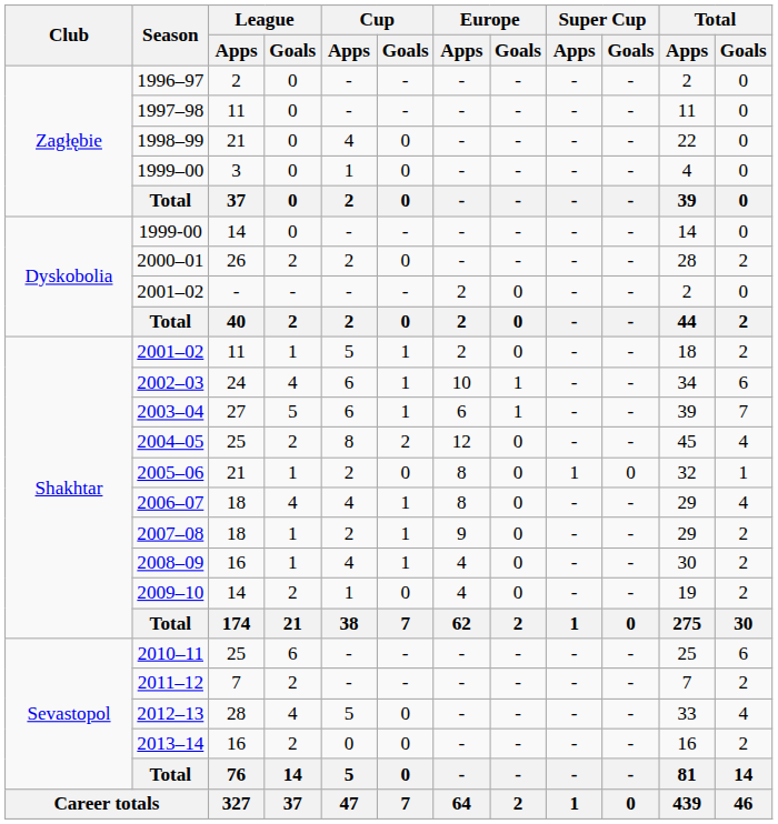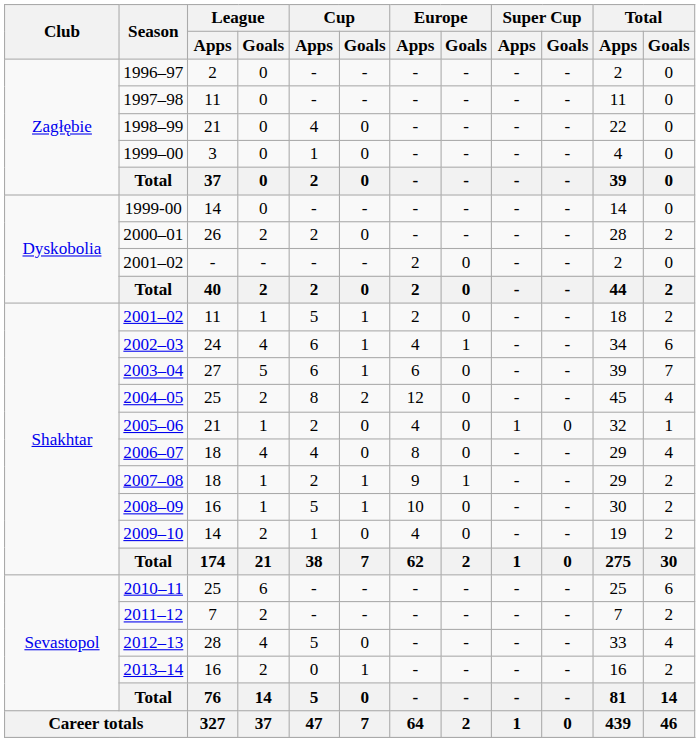2002–03 | Europe / Apps: 10 -> 4
2003–04 | Europe / Goals: 1 -> 0
2005–06 | Europe / Apps: 8 -> 4
2006–07 | Cup / Goals: 1 -> 0
2007–08 | Europe / Goals: 0 -> 1
2008–09 | Cup / Apps: 4 -> 5
2008–09 | Europe / Apps: 4 -> 10
2013–14 | Cup / Goals: 0 -> 1
